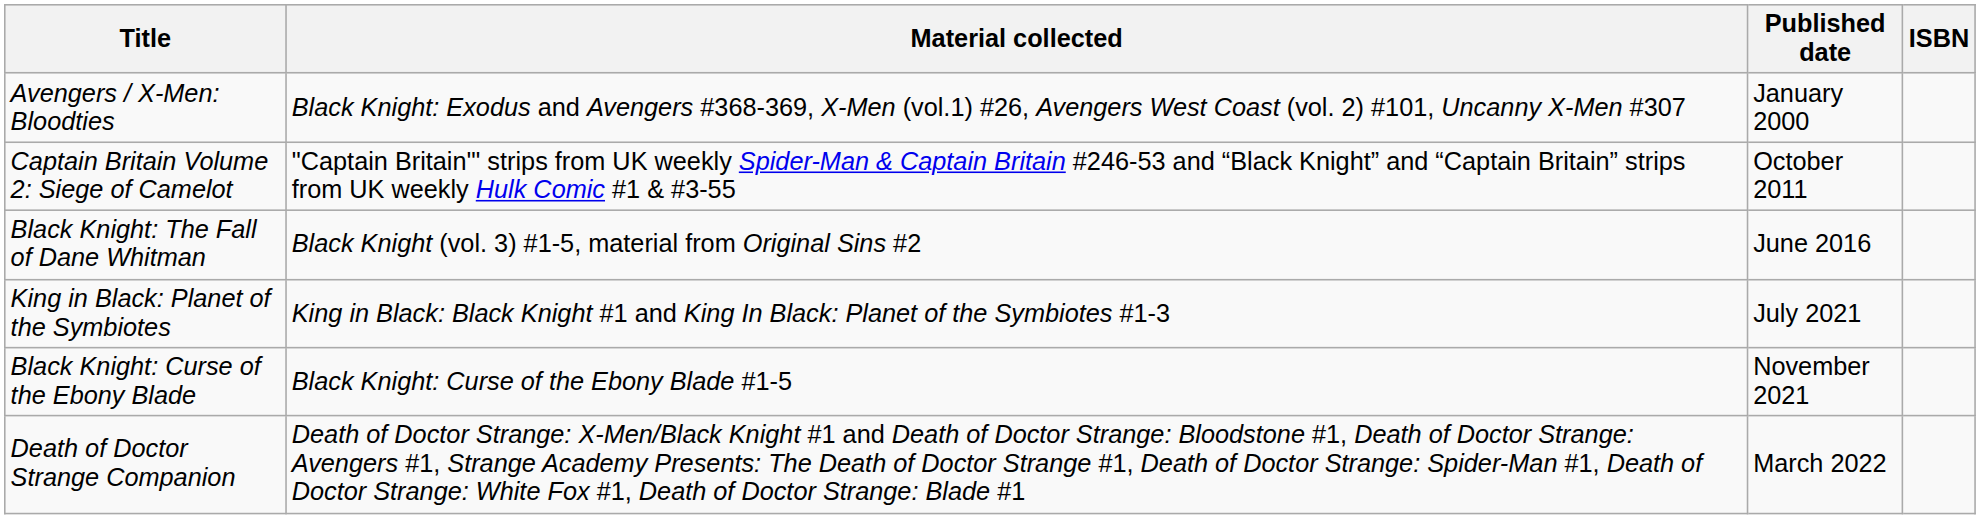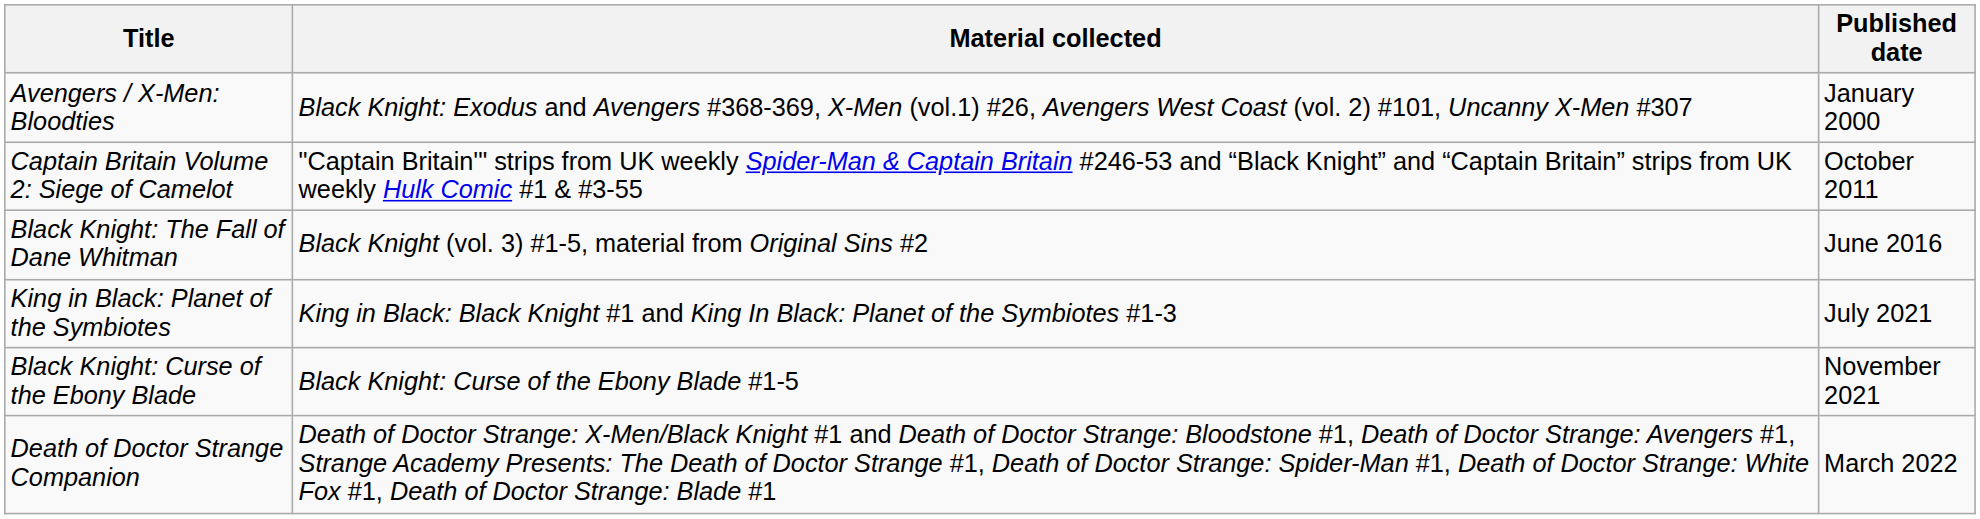- column: ISBN
